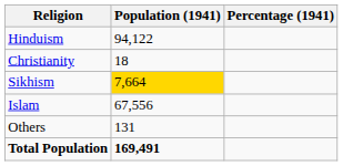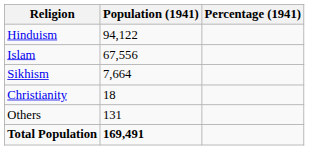rows swapped: Islam <-> Christianity
Sikhism | Population (1941): gold background -> no background
